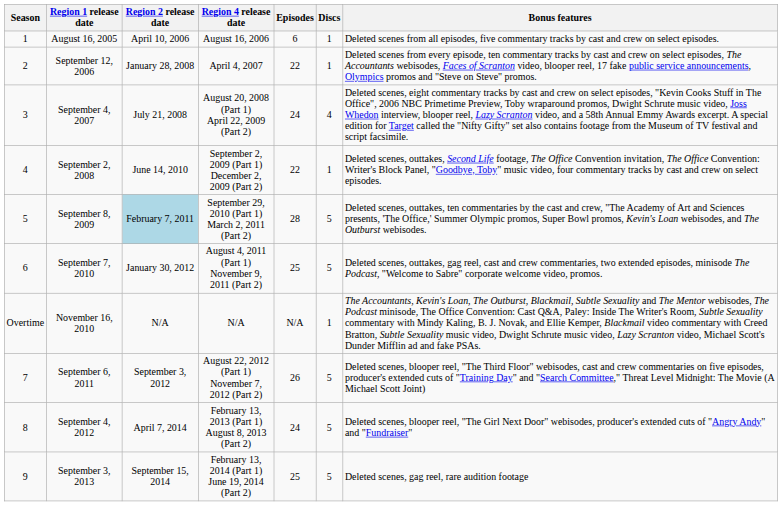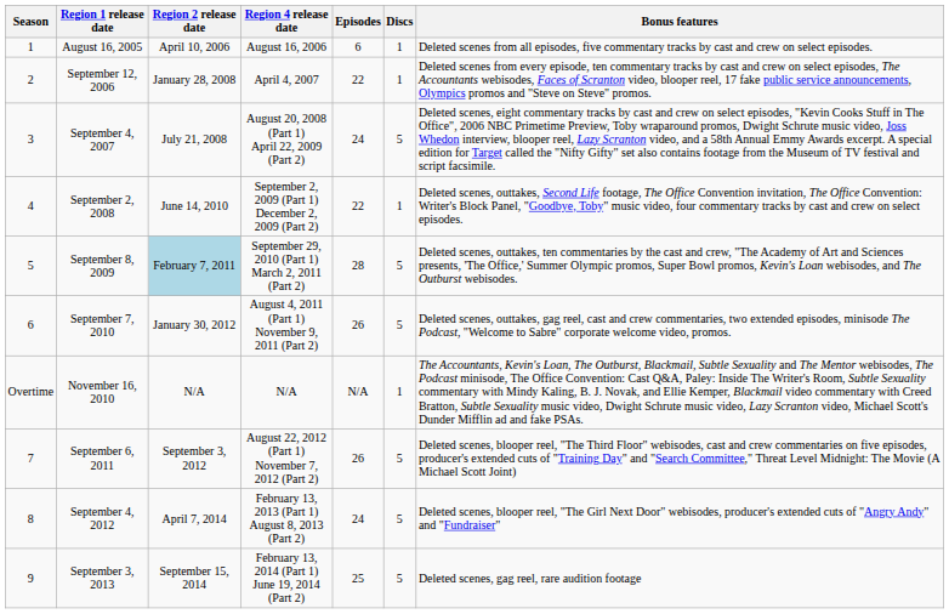September 4, 2007 | Discs: 4 -> 5
September 7, 2010 | Episodes: 25 -> 26
